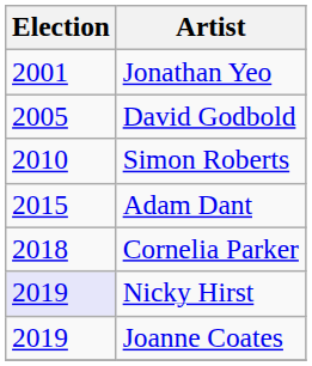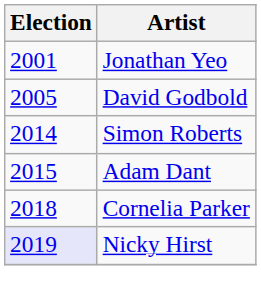Simon Roberts | Election: 2010 -> 2014
- row: 2019 | Joanne Coates
